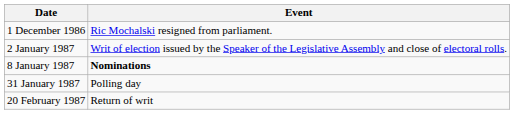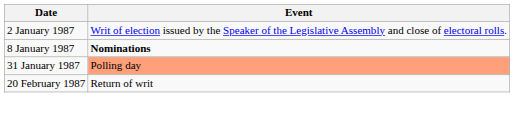- row: 1 December 1986 | Ric Mochalski resigned from parliament.
31 January 1987 | Event: no background -> lightsalmon background
